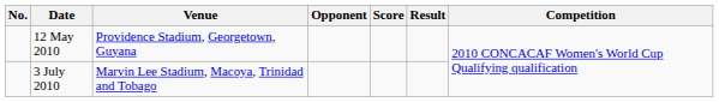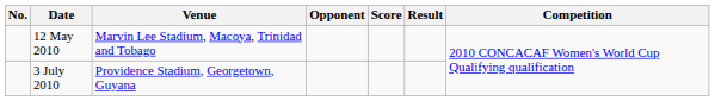12 May 2010 | Venue: Providence Stadium, Georgetown, Guyana -> Marvin Lee Stadium, Macoya, Trinidad and Tobago
3 July 2010 | Venue: Marvin Lee Stadium, Macoya, Trinidad and Tobago -> Providence Stadium, Georgetown, Guyana
